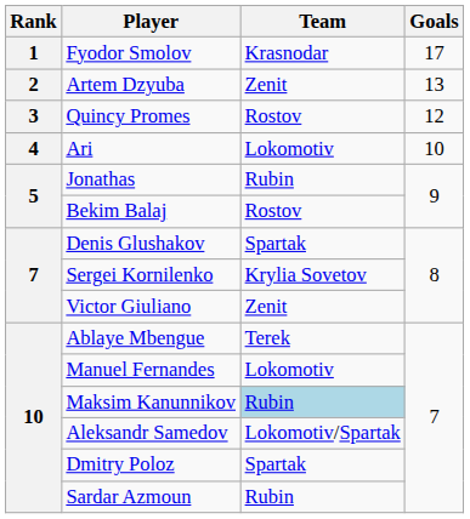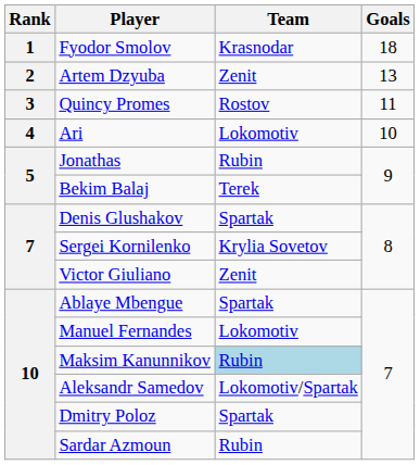Fyodor Smolov | Goals: 17 -> 18
Quincy Promes | Goals: 12 -> 11
Bekim Balaj | Team: Rostov -> Terek
Ablaye Mbengue | Team: Terek -> Spartak
